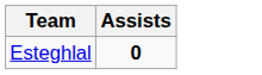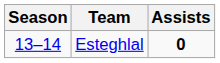+ column: Season | 13–14
